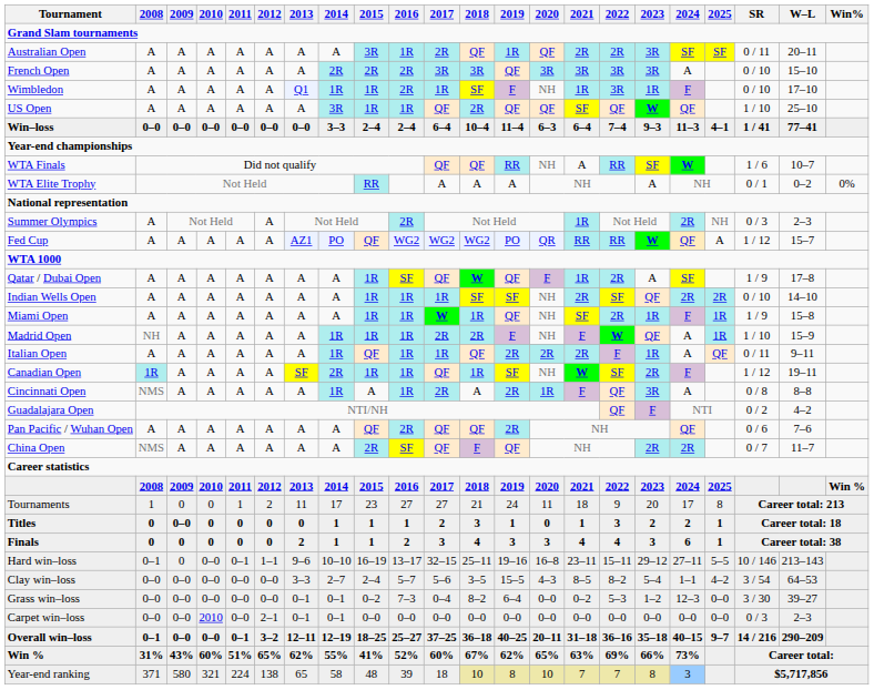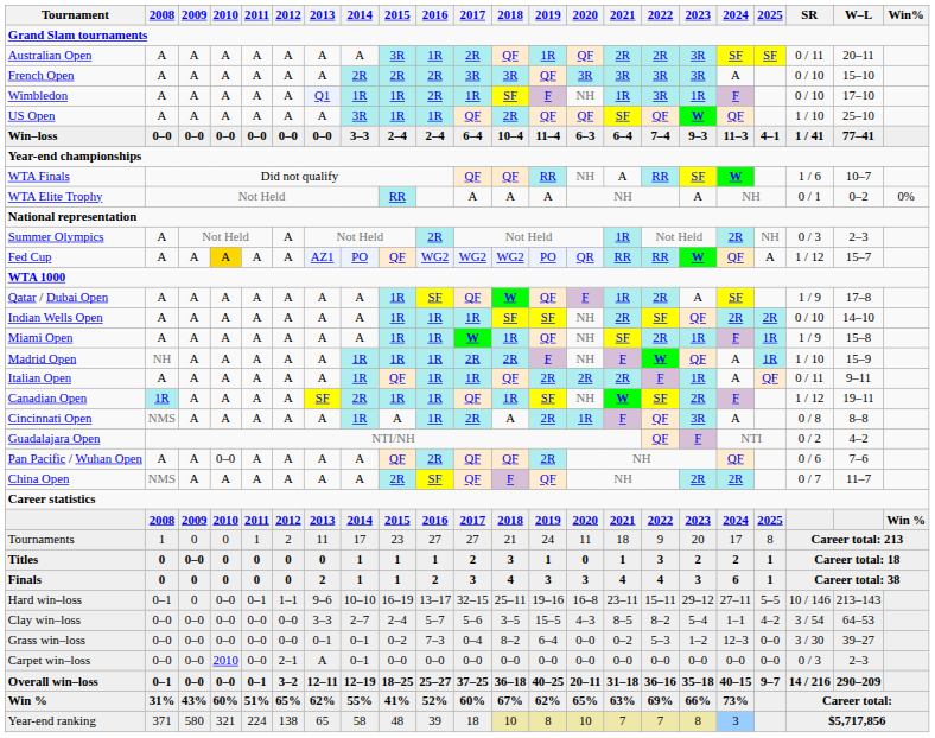Fed Cup | 2010: no background -> gold background
Pan Pacific / Wuhan Open | 2010: A -> 0–0
Carpet win–loss | 2013: 0–1 -> A
